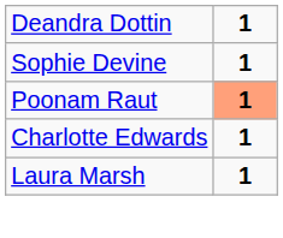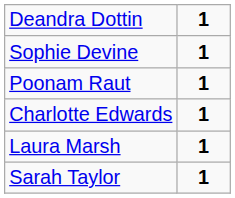Poonam Raut | column 2: lightsalmon background -> no background
+ row: Sarah Taylor | 1
